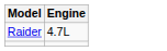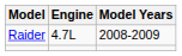+ column: Model Years | 2008-2009
